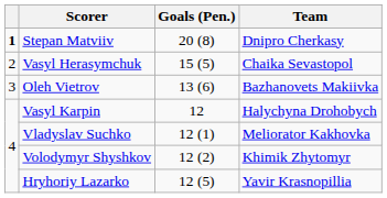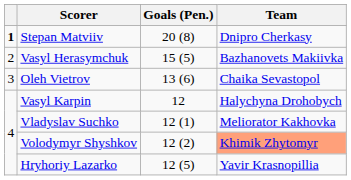Vasyl Herasymchuk | Team: Chaika Sevastopol -> Bazhanovets Makiivka
Oleh Vietrov | Team: Bazhanovets Makiivka -> Chaika Sevastopol
Volodymyr Shyshkov | Team: no background -> lightsalmon background
